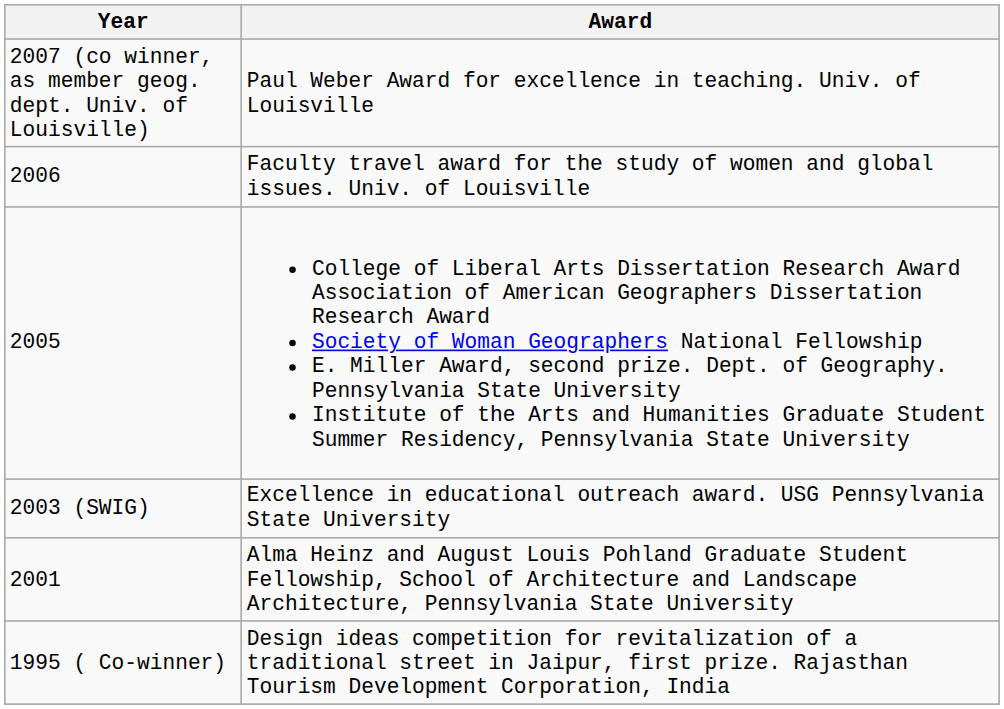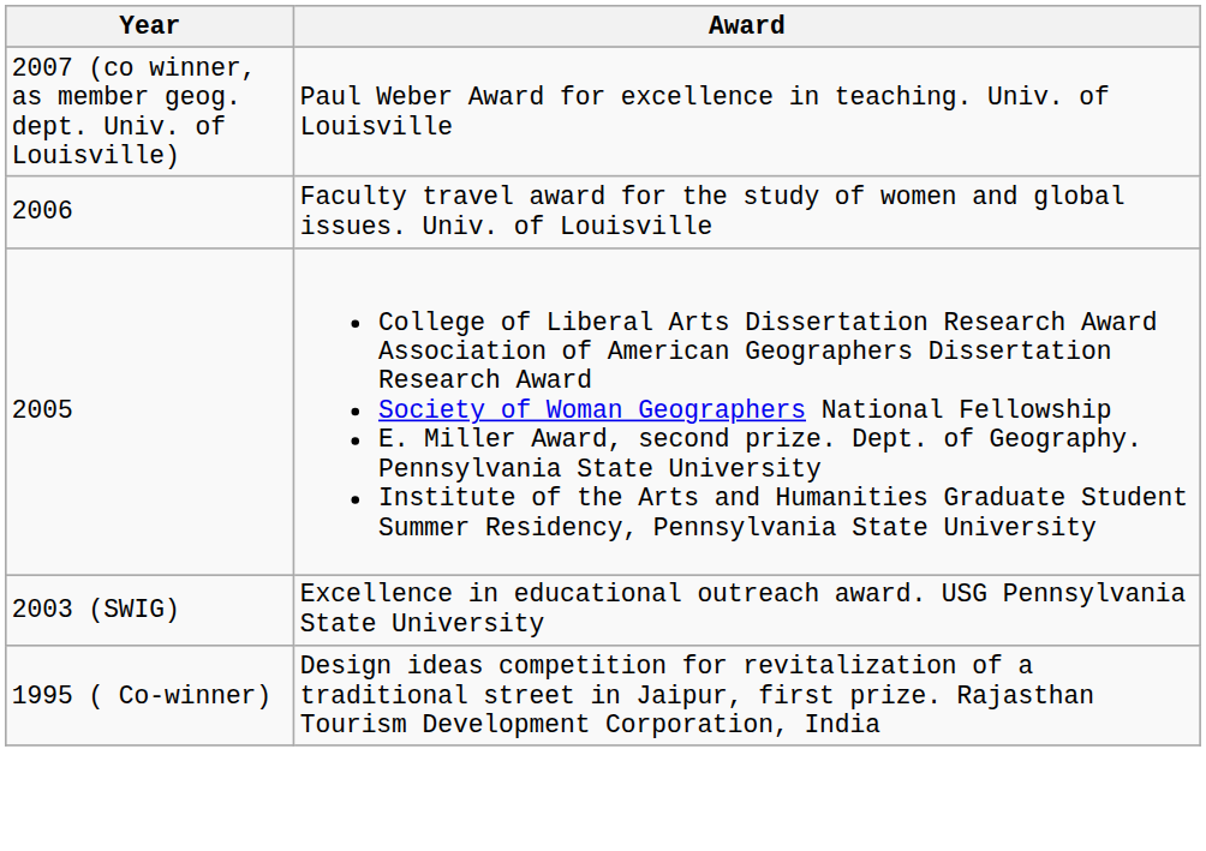- row: 2001 | Alma Heinz and August Louis Pohland Graduate Student Fellowship, School of Architecture and Landscape Architecture, Pennsylvania State University
